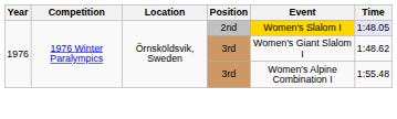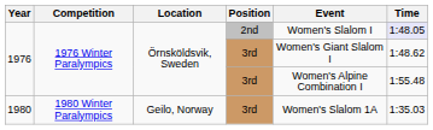1976 / 2nd | Event: gold background -> no background
+ row: 1980 | 1980 Winter Paralympics | Geilo, Norway | 3rd | Women's Slalom 1A | 1:35.03
